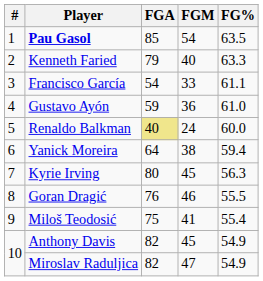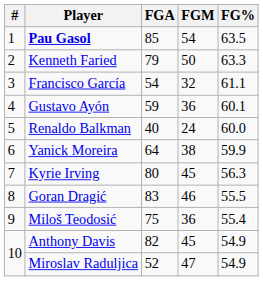Kenneth Faried | FGM: 40 -> 50
Francisco García | FGM: 33 -> 32
Gustavo Ayón | FG%: 61.0 -> 60.1
Renaldo Balkman | FGA: khaki background -> no background
Yanick Moreira | FG%: 59.4 -> 59.9
Goran Dragić | FGA: 76 -> 83
Miloš Teodosić | FGM: 41 -> 36
Miroslav Raduljica | FGA: 82 -> 52
